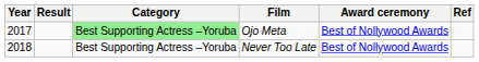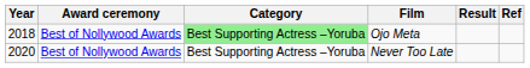columns swapped: Award ceremony <-> Result
Ojo Meta | Year: 2017 -> 2018
Never Too Late | Year: 2018 -> 2020
